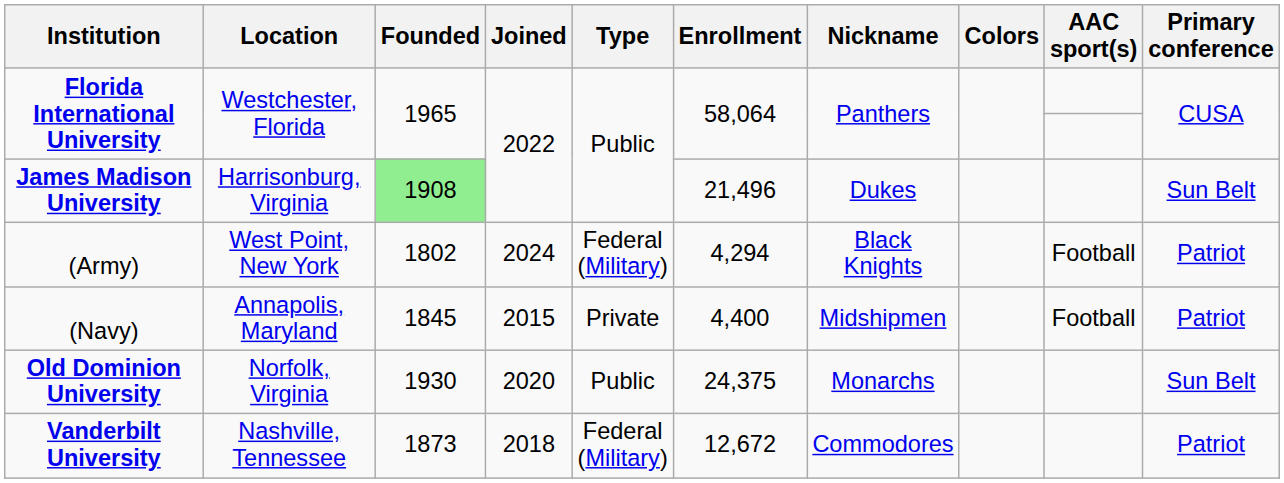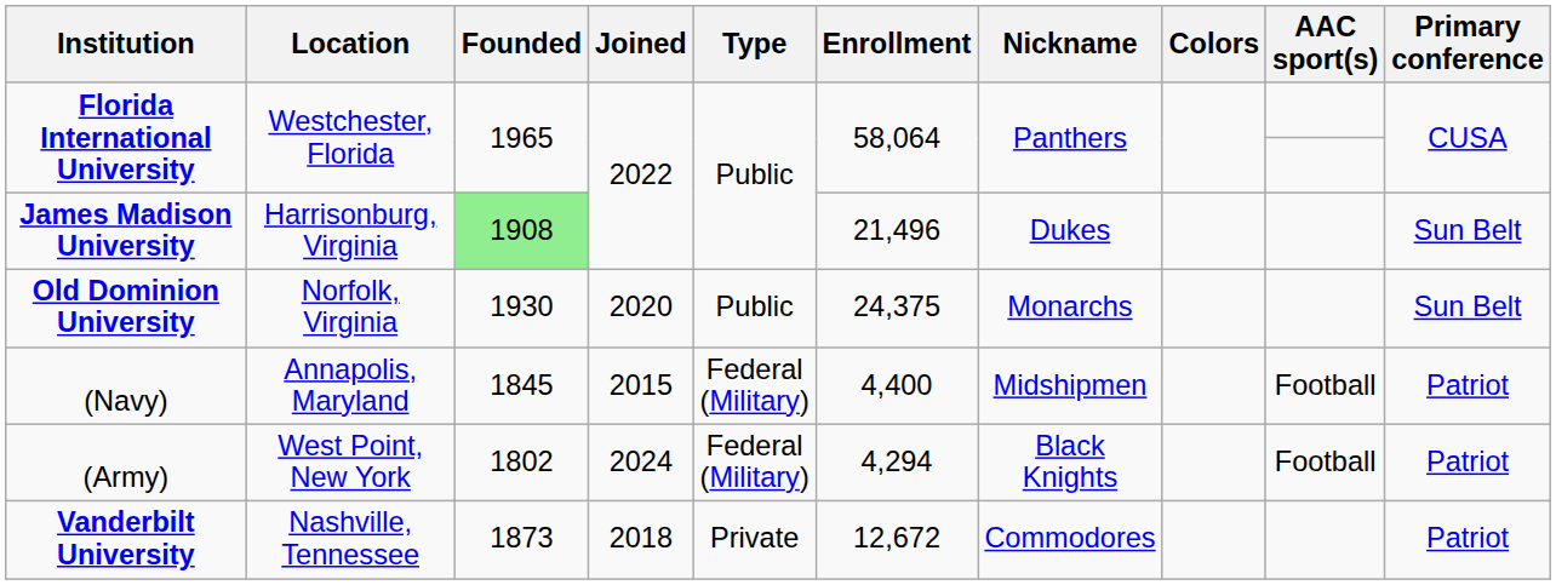rows swapped: (Army) <-> Old Dominion University
(Navy) | Type: Private -> Federal (Military)
Vanderbilt University | Type: Federal (Military) -> Private
